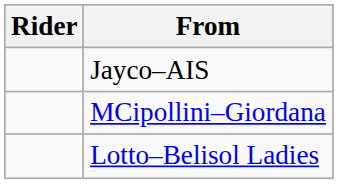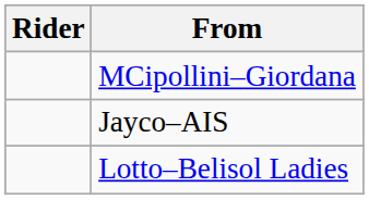rows swapped: MCipollini–Giordana <-> Jayco–AIS
